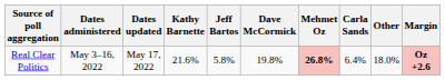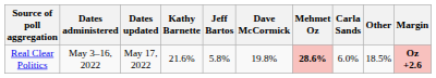Real Clear Politics | Mehmet Oz: 26.8% -> 28.6%
Real Clear Politics | Carla Sands: 6.4% -> 6.0%
Real Clear Politics | Other: 18.0% -> 18.5%
